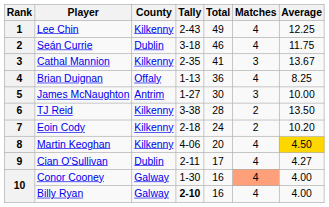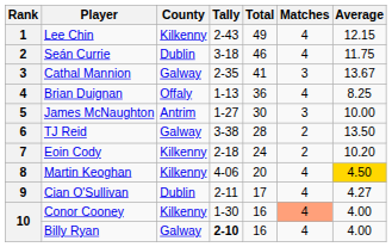Lee Chin | Average: 12.25 -> 12.15
Cathal Mannion | County: Kilkenny -> Galway
TJ Reid | County: Kilkenny -> Galway
Conor Cooney | County: Galway -> Kilkenny
